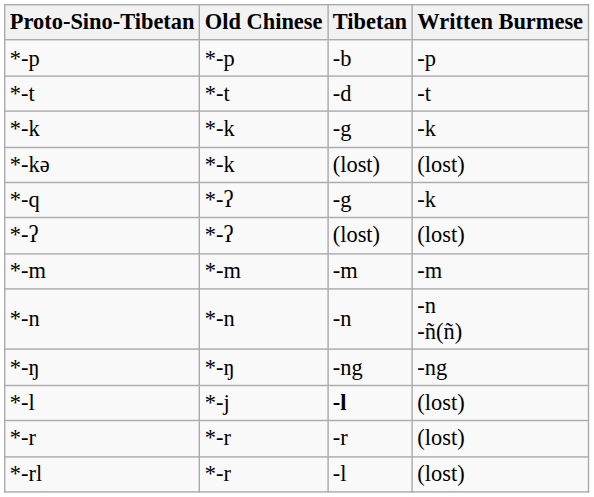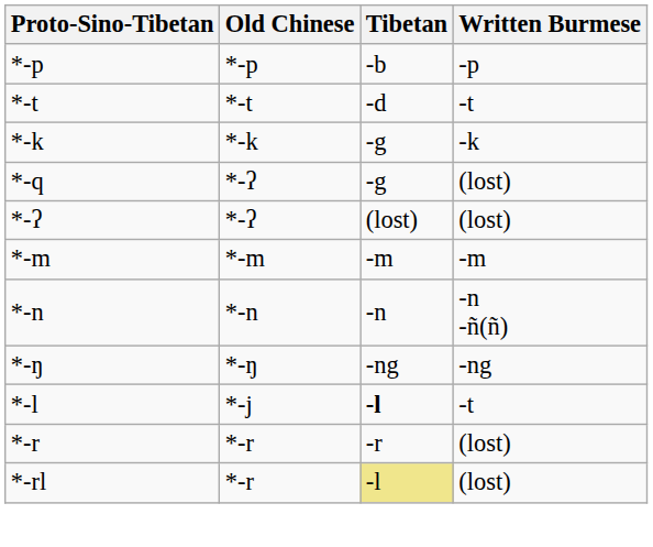- row: *-kə | *-k | (lost) | (lost)
*-q | Written Burmese: -k -> (lost)
*-l | Written Burmese: (lost) -> -t
*-rl | Tibetan: no background -> khaki background
